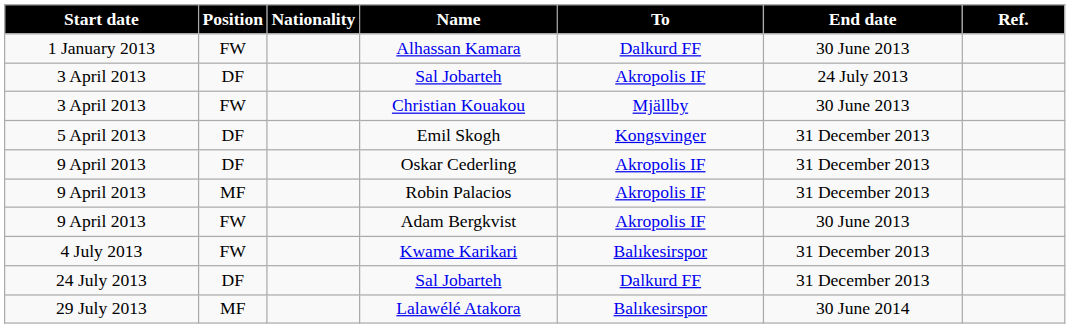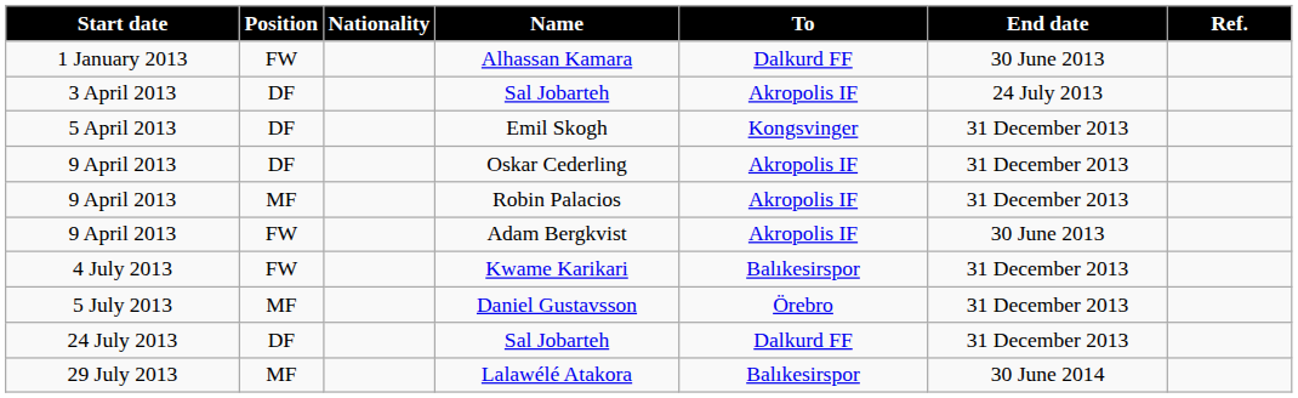- row: 3 April 2013 | FW | Christian Kouakou | Mjällby | 30 June 2013
+ row: 5 July 2013 | MF | Daniel Gustavsson | Örebro | 31 December 2013
